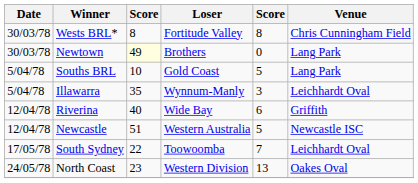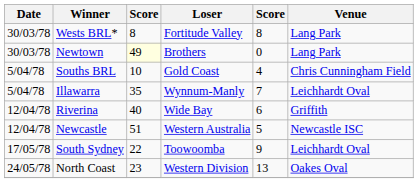Wests BRL* | Venue: Chris Cunningham Field -> Lang Park
Souths BRL | column 5: 5 -> 4
Souths BRL | Venue: Lang Park -> Chris Cunningham Field
Illawarra | column 5: 3 -> 7
South Sydney | column 5: 7 -> 9
